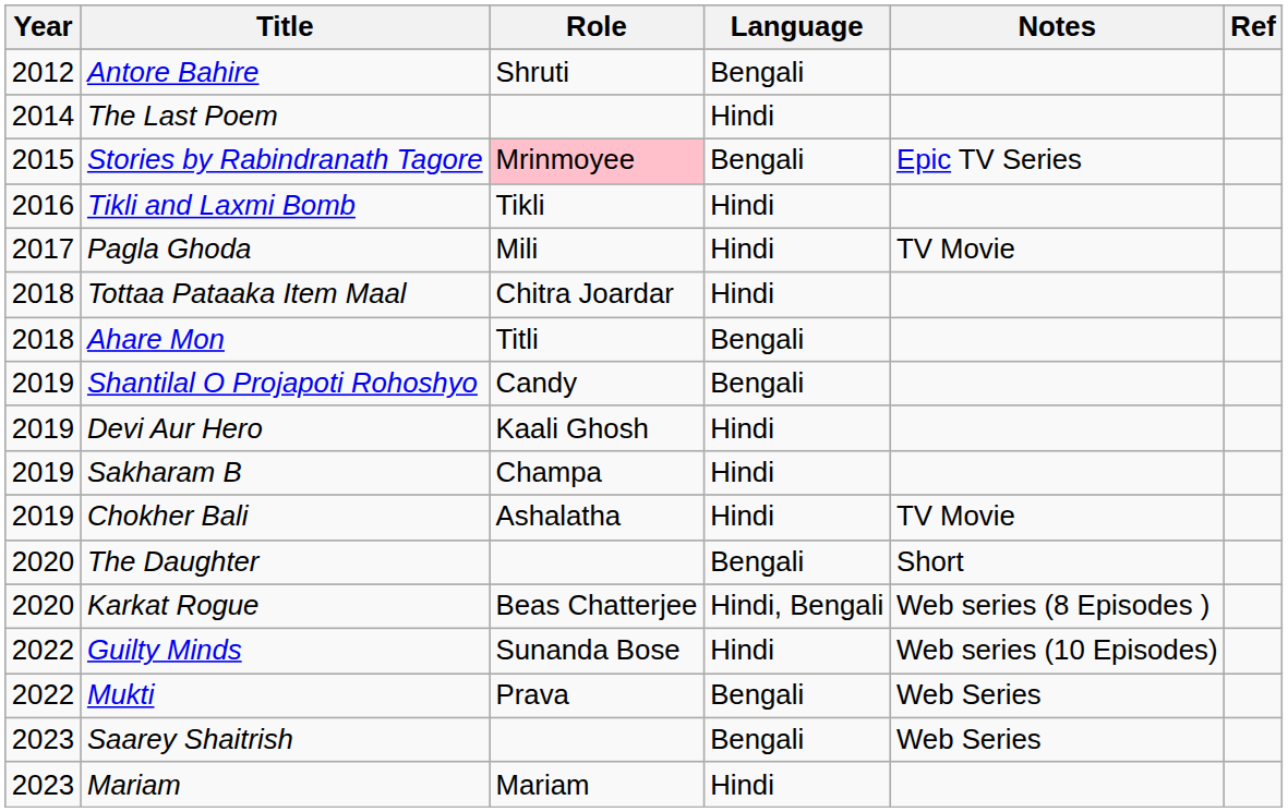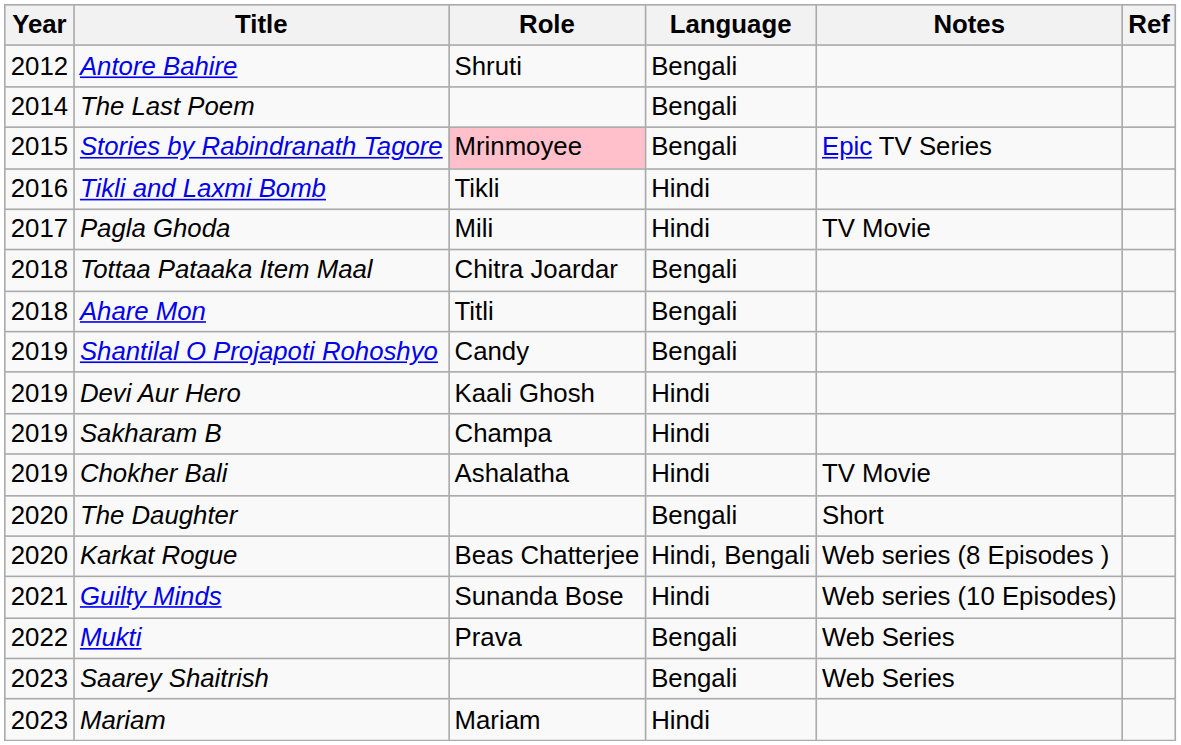The Last Poem | Language: Hindi -> Bengali
Tottaa Pataaka Item Maal | Language: Hindi -> Bengali
Guilty Minds | Year: 2022 -> 2021
